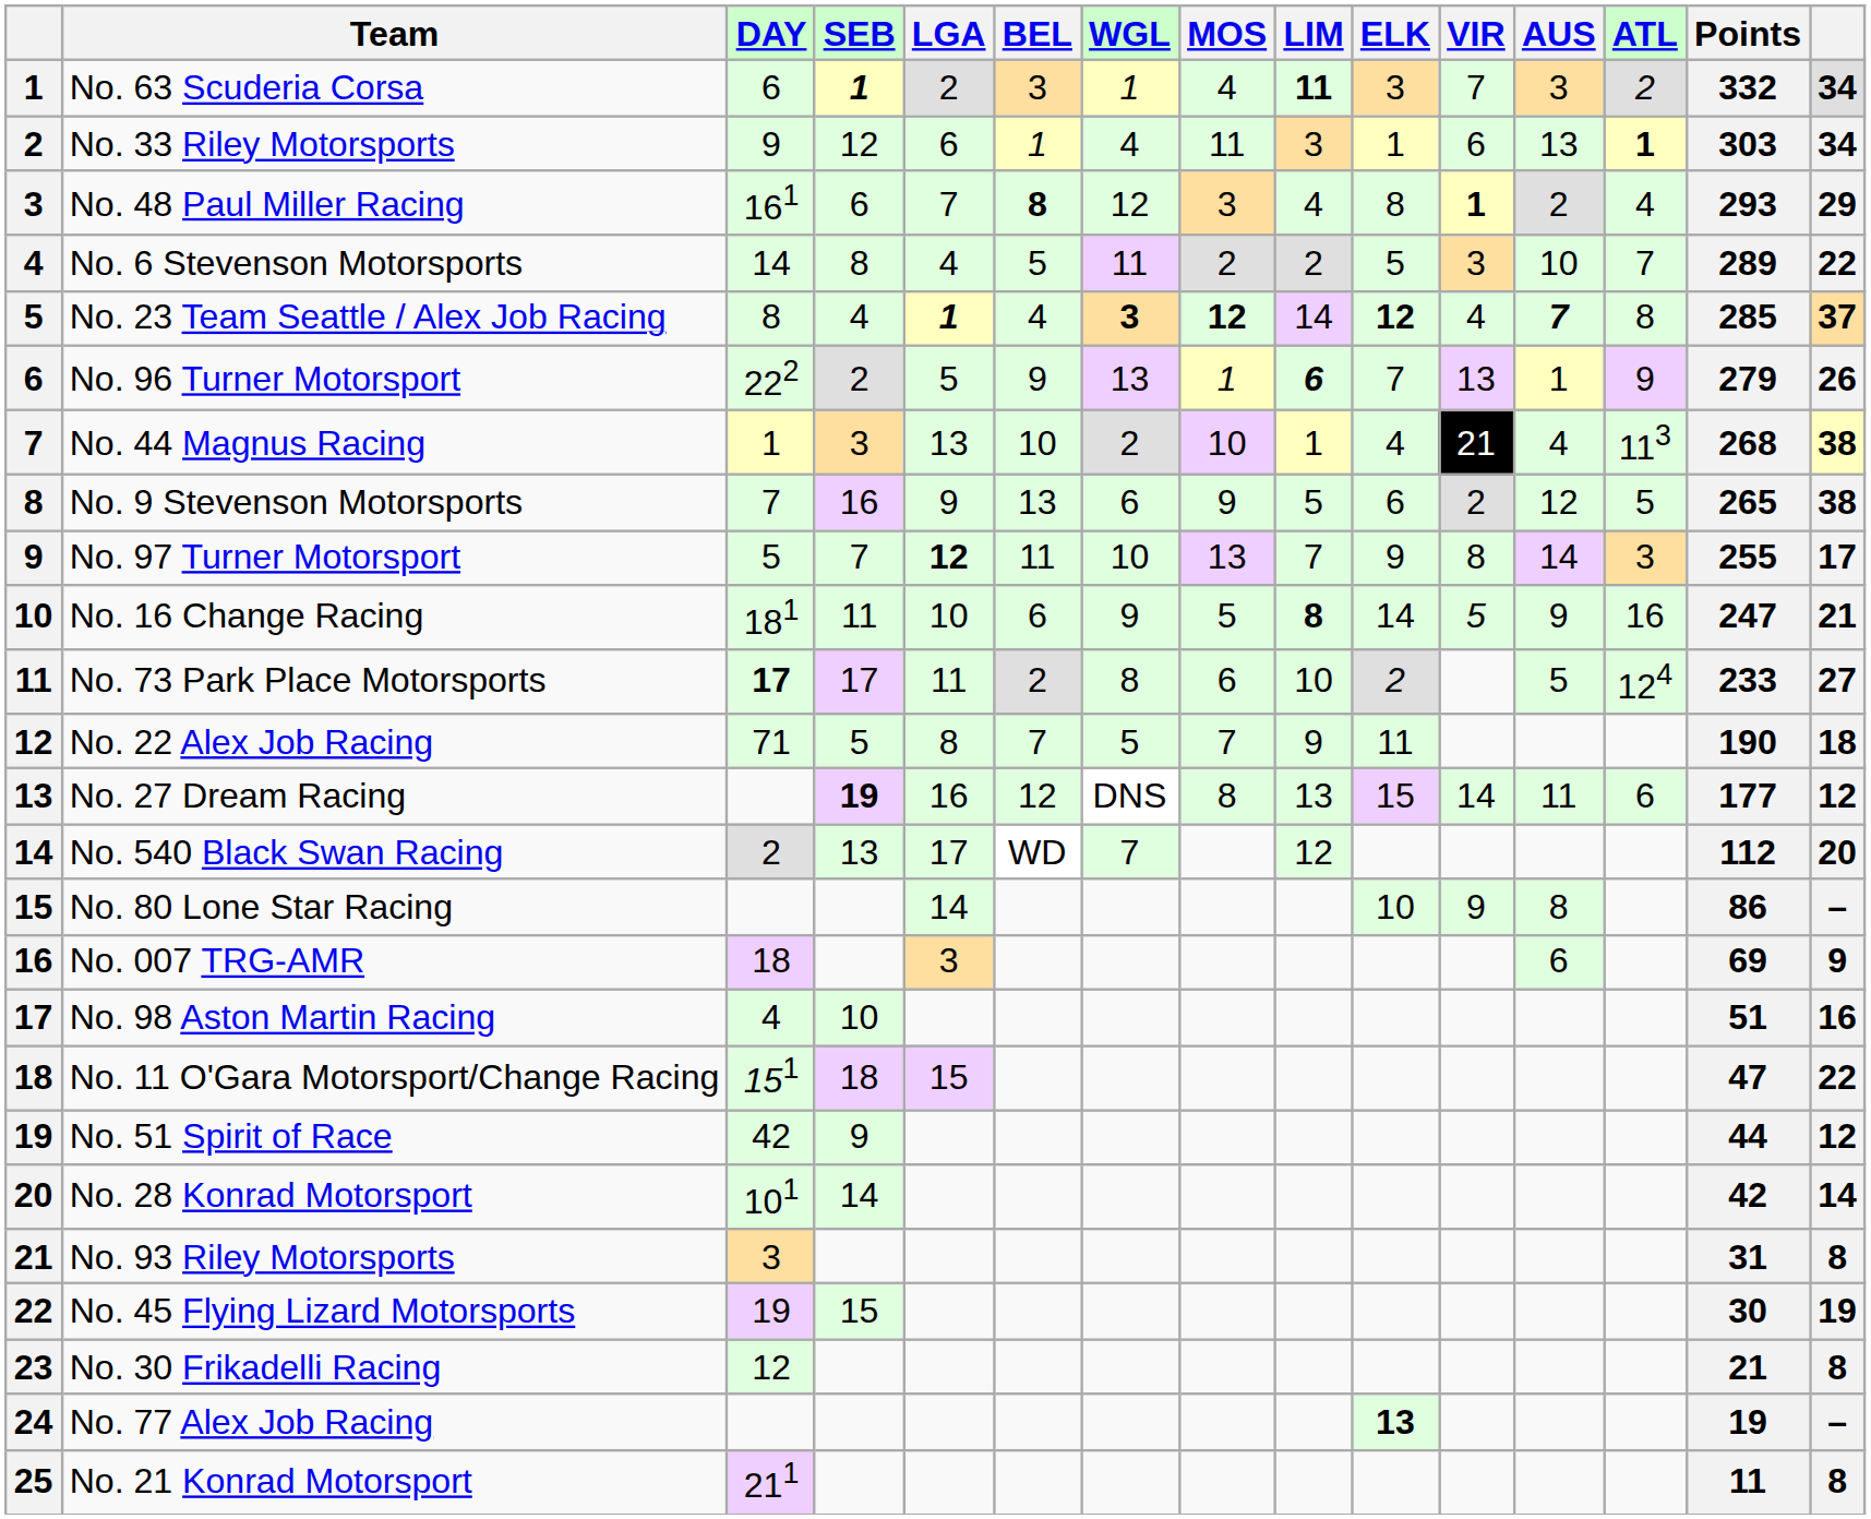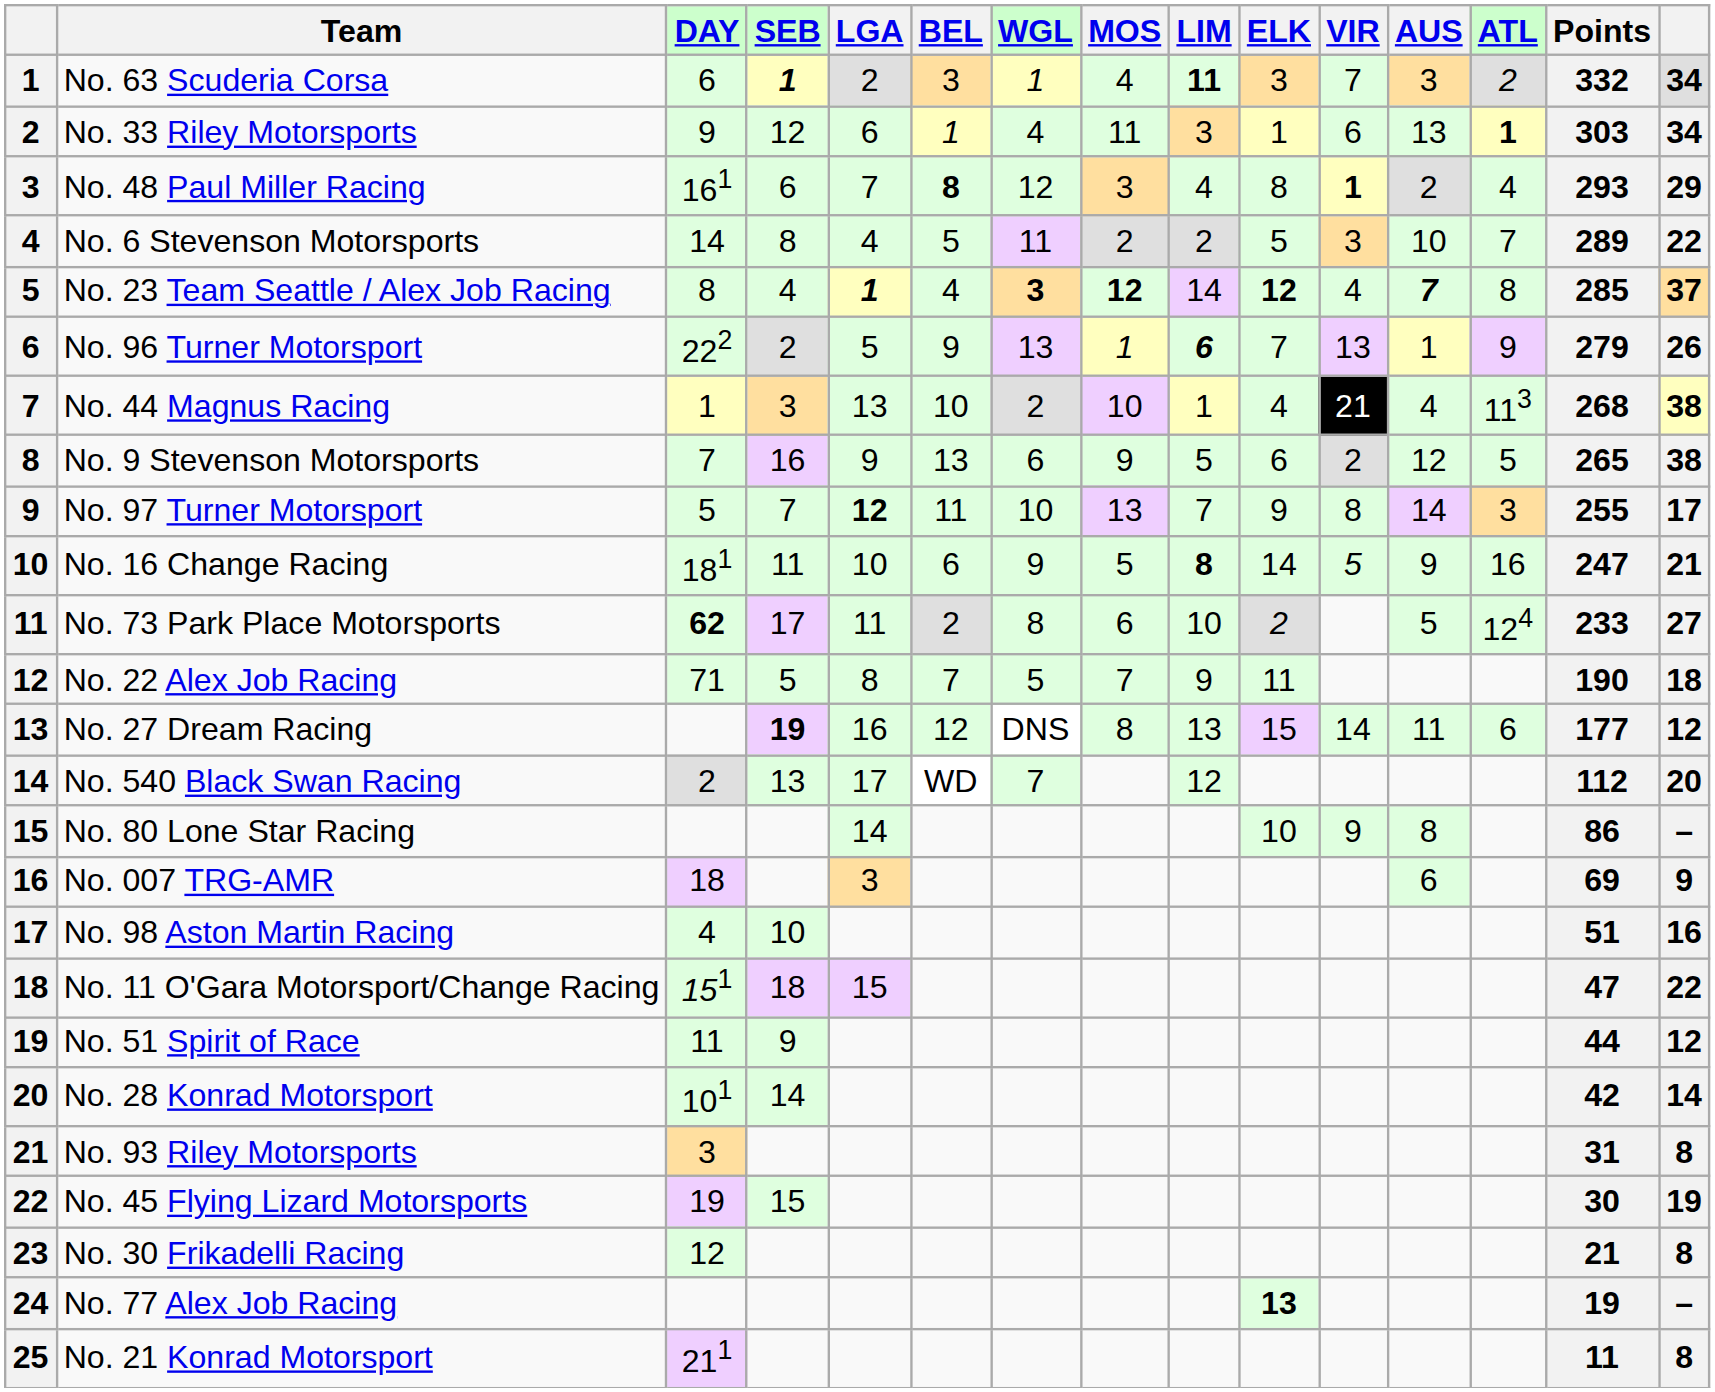No. 73 Park Place Motorsports | DAY: 17 -> 62
No. 51 Spirit of Race | DAY: 42 -> 11
